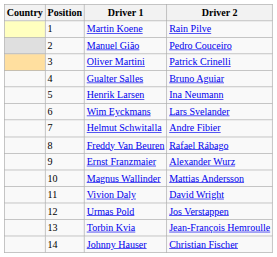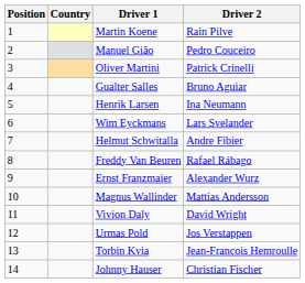columns swapped: Position <-> Country
